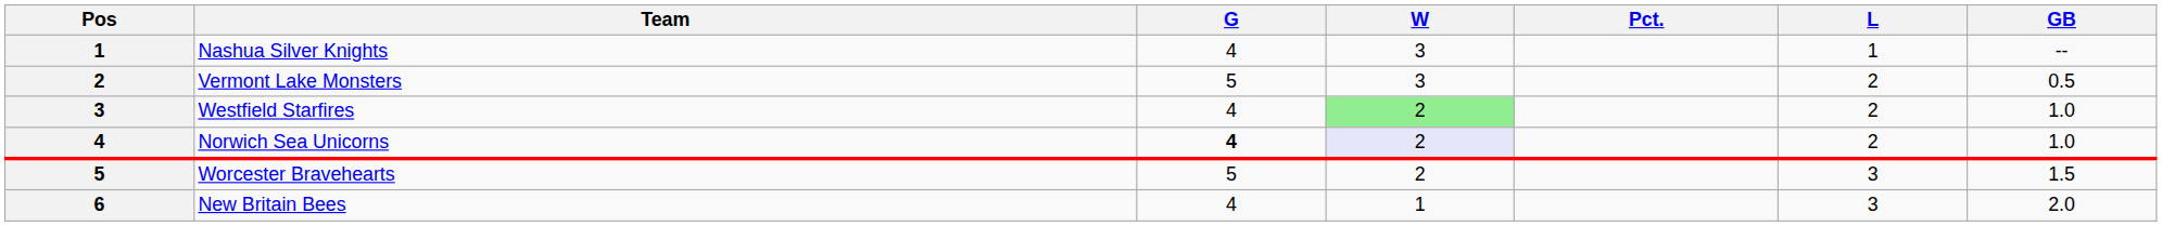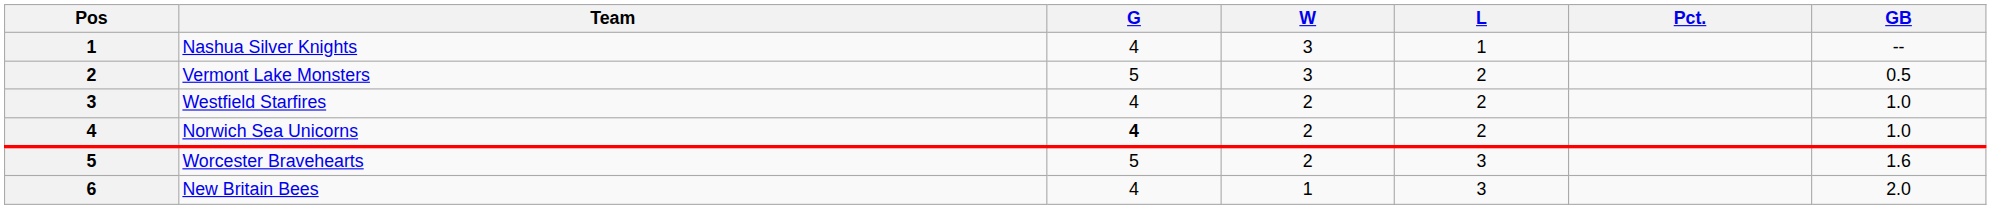columns swapped: L <-> Pct.
Westfield Starfires | W: lightgreen background -> no background
Norwich Sea Unicorns | W: lavender background -> no background
Worcester Bravehearts | GB: 1.5 -> 1.6
